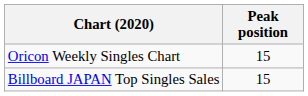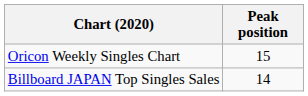Billboard JAPAN Top Singles Sales | Peak position: 15 -> 14
